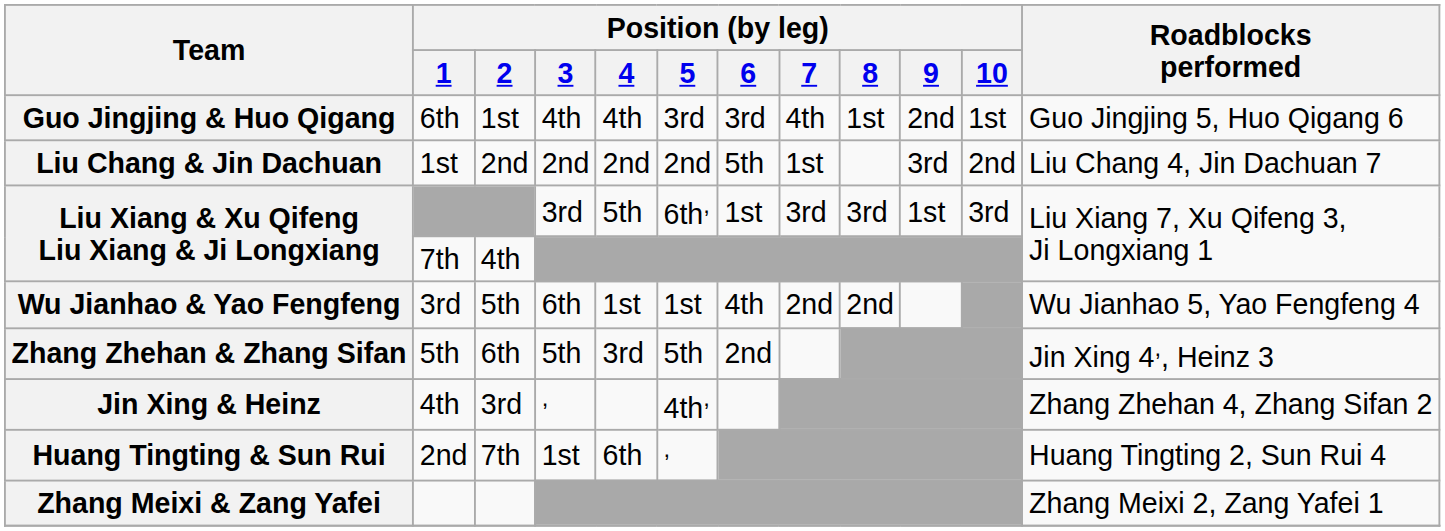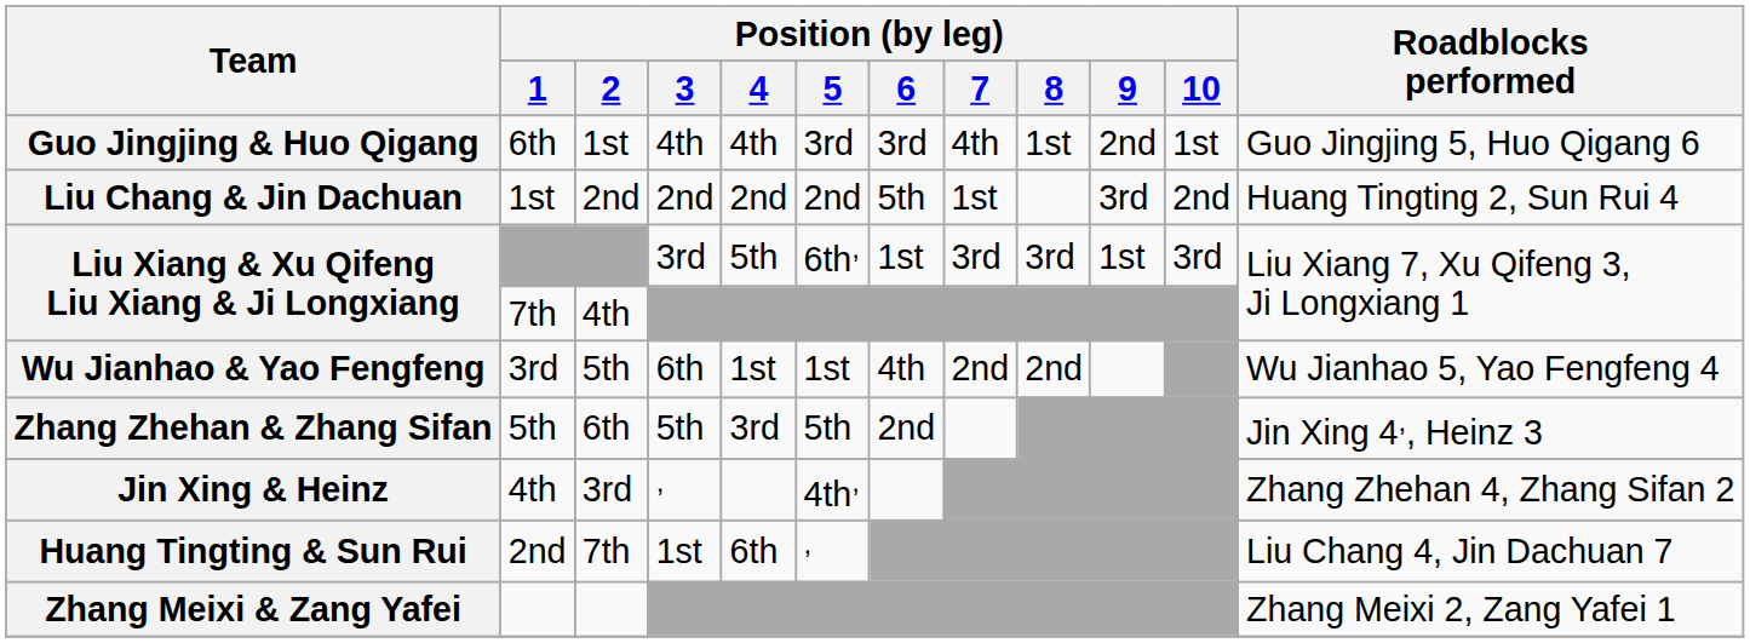Liu Chang & Jin Dachuan | Roadblocks performed: Liu Chang 4, Jin Dachuan 7 -> Huang Tingting 2, Sun Rui 4
Huang Tingting & Sun Rui | Roadblocks performed: Huang Tingting 2, Sun Rui 4 -> Liu Chang 4, Jin Dachuan 7
